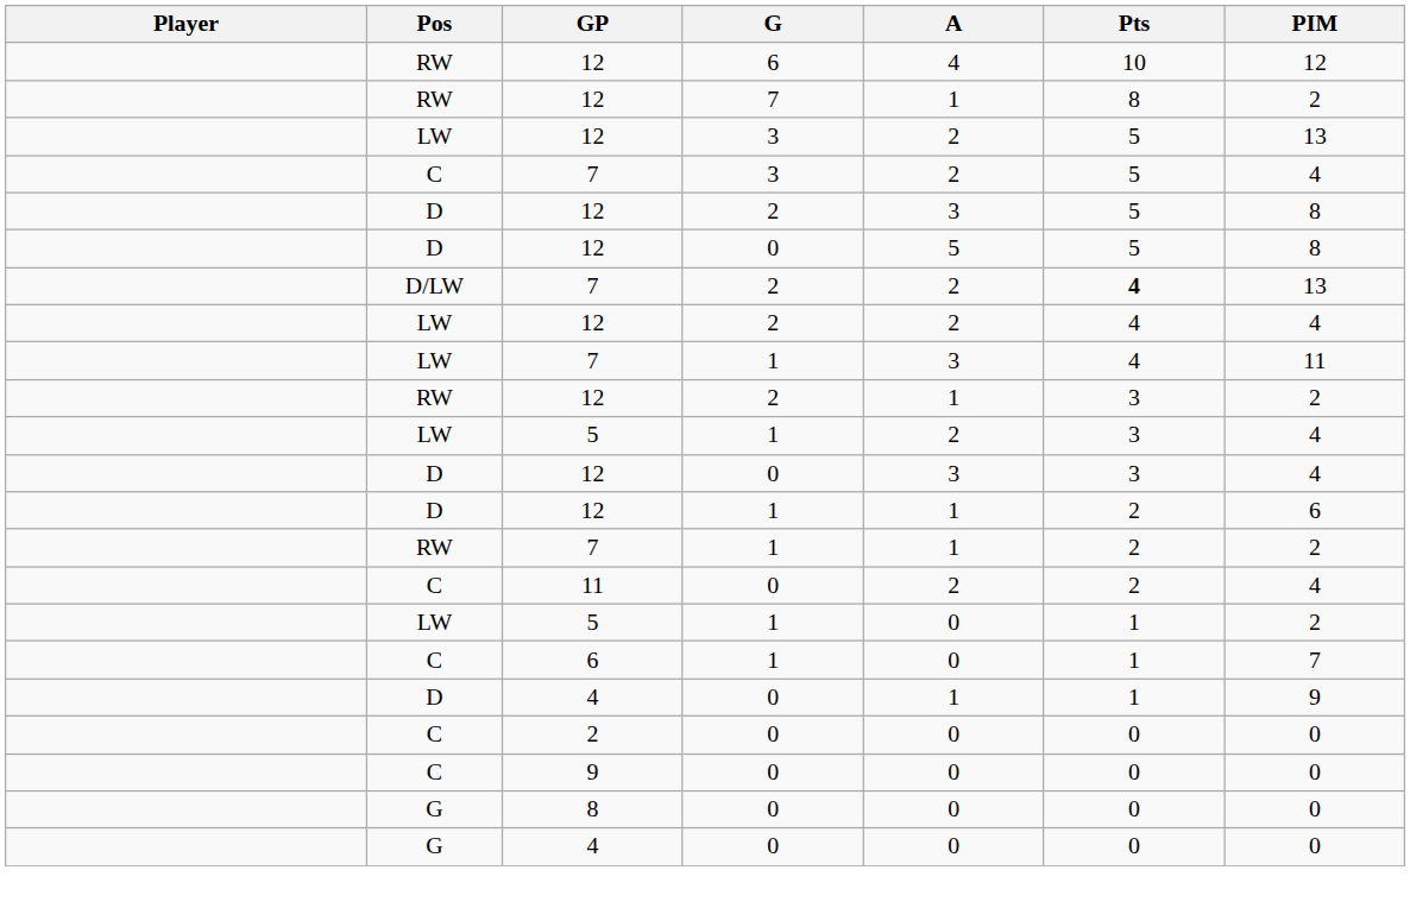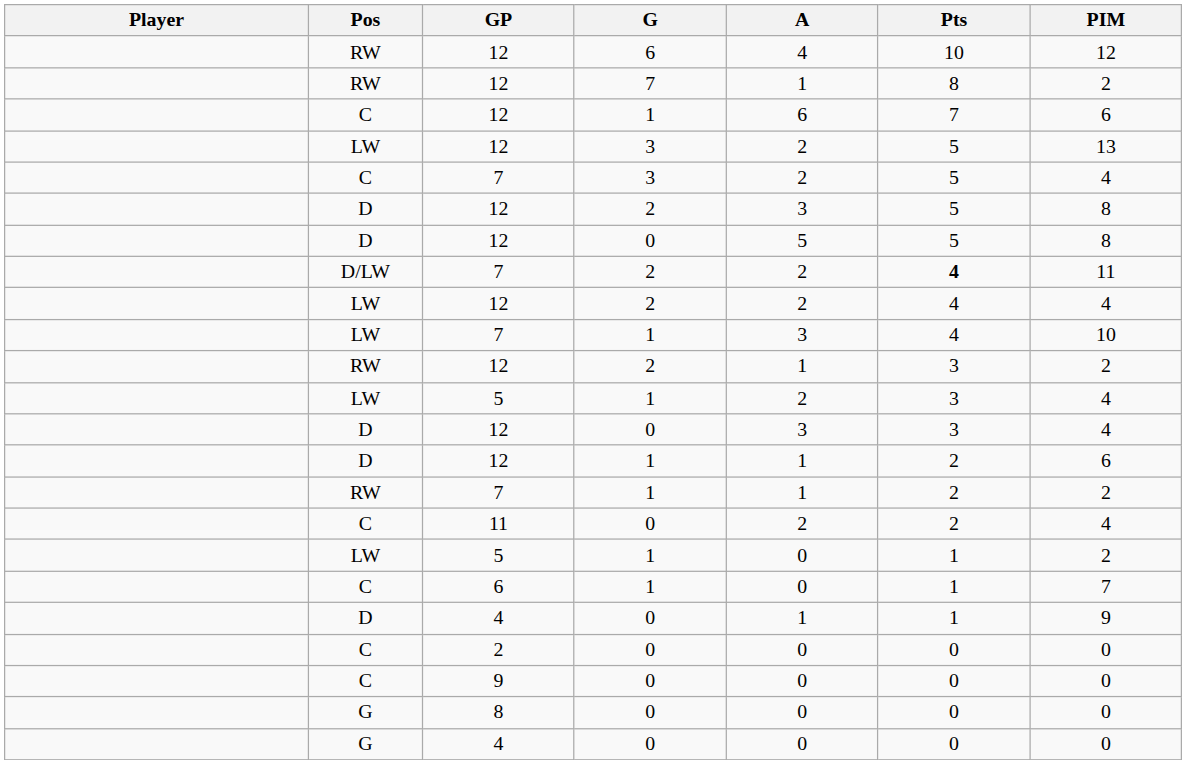+ row: C | 12 | 1 | 6 | 7 | 6
D/LW / 7 | PIM: 13 -> 11
LW / 7 | PIM: 11 -> 10
